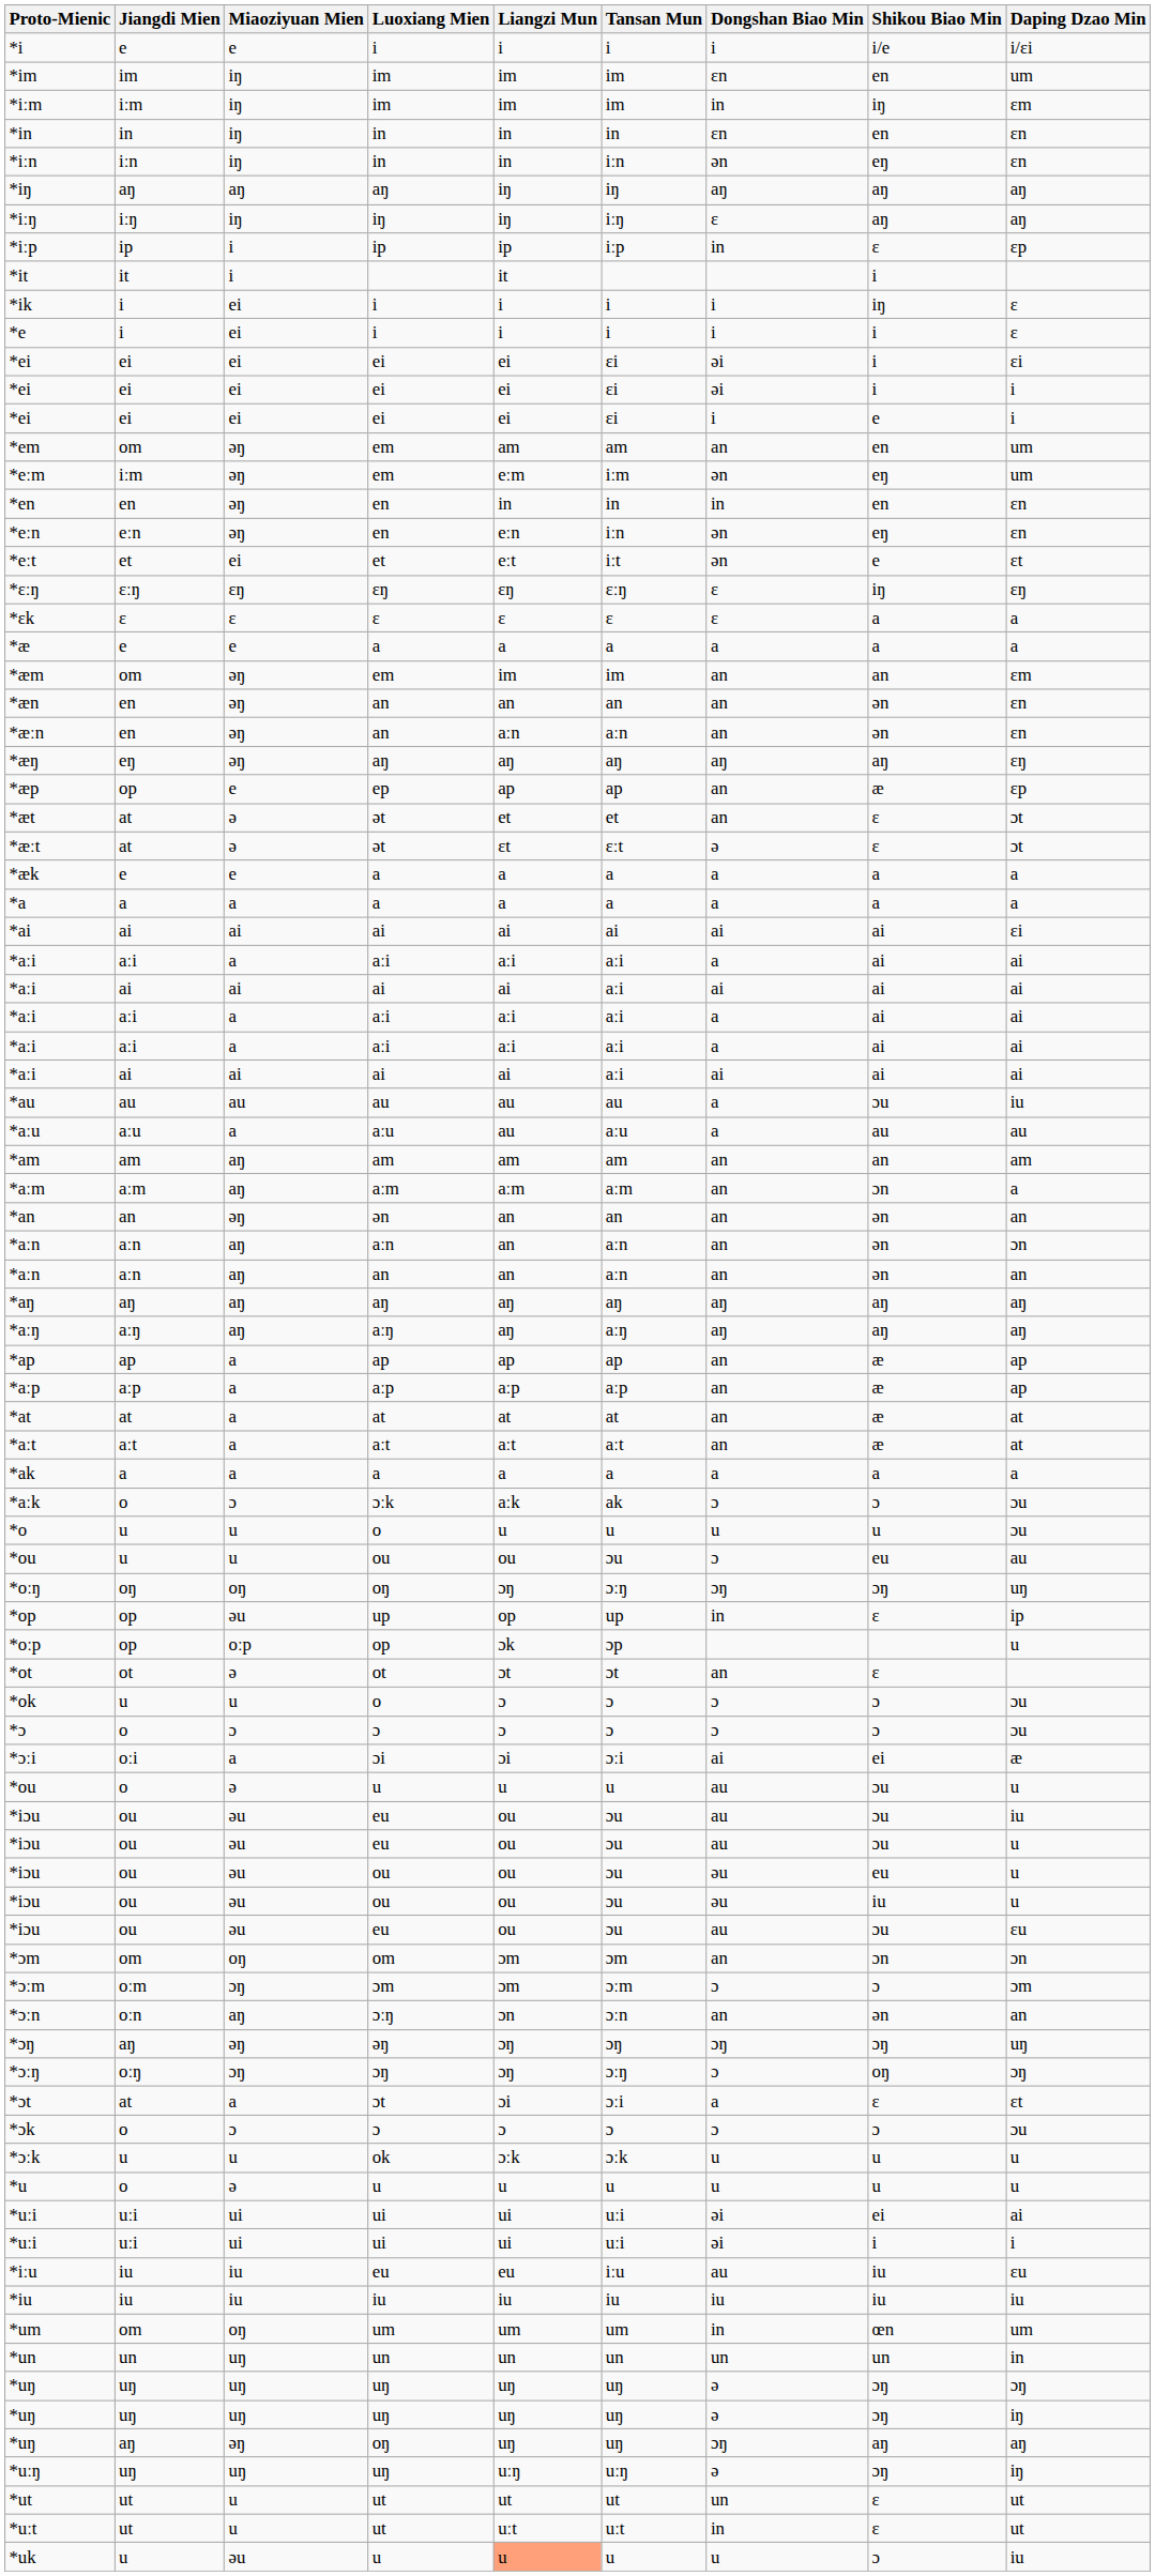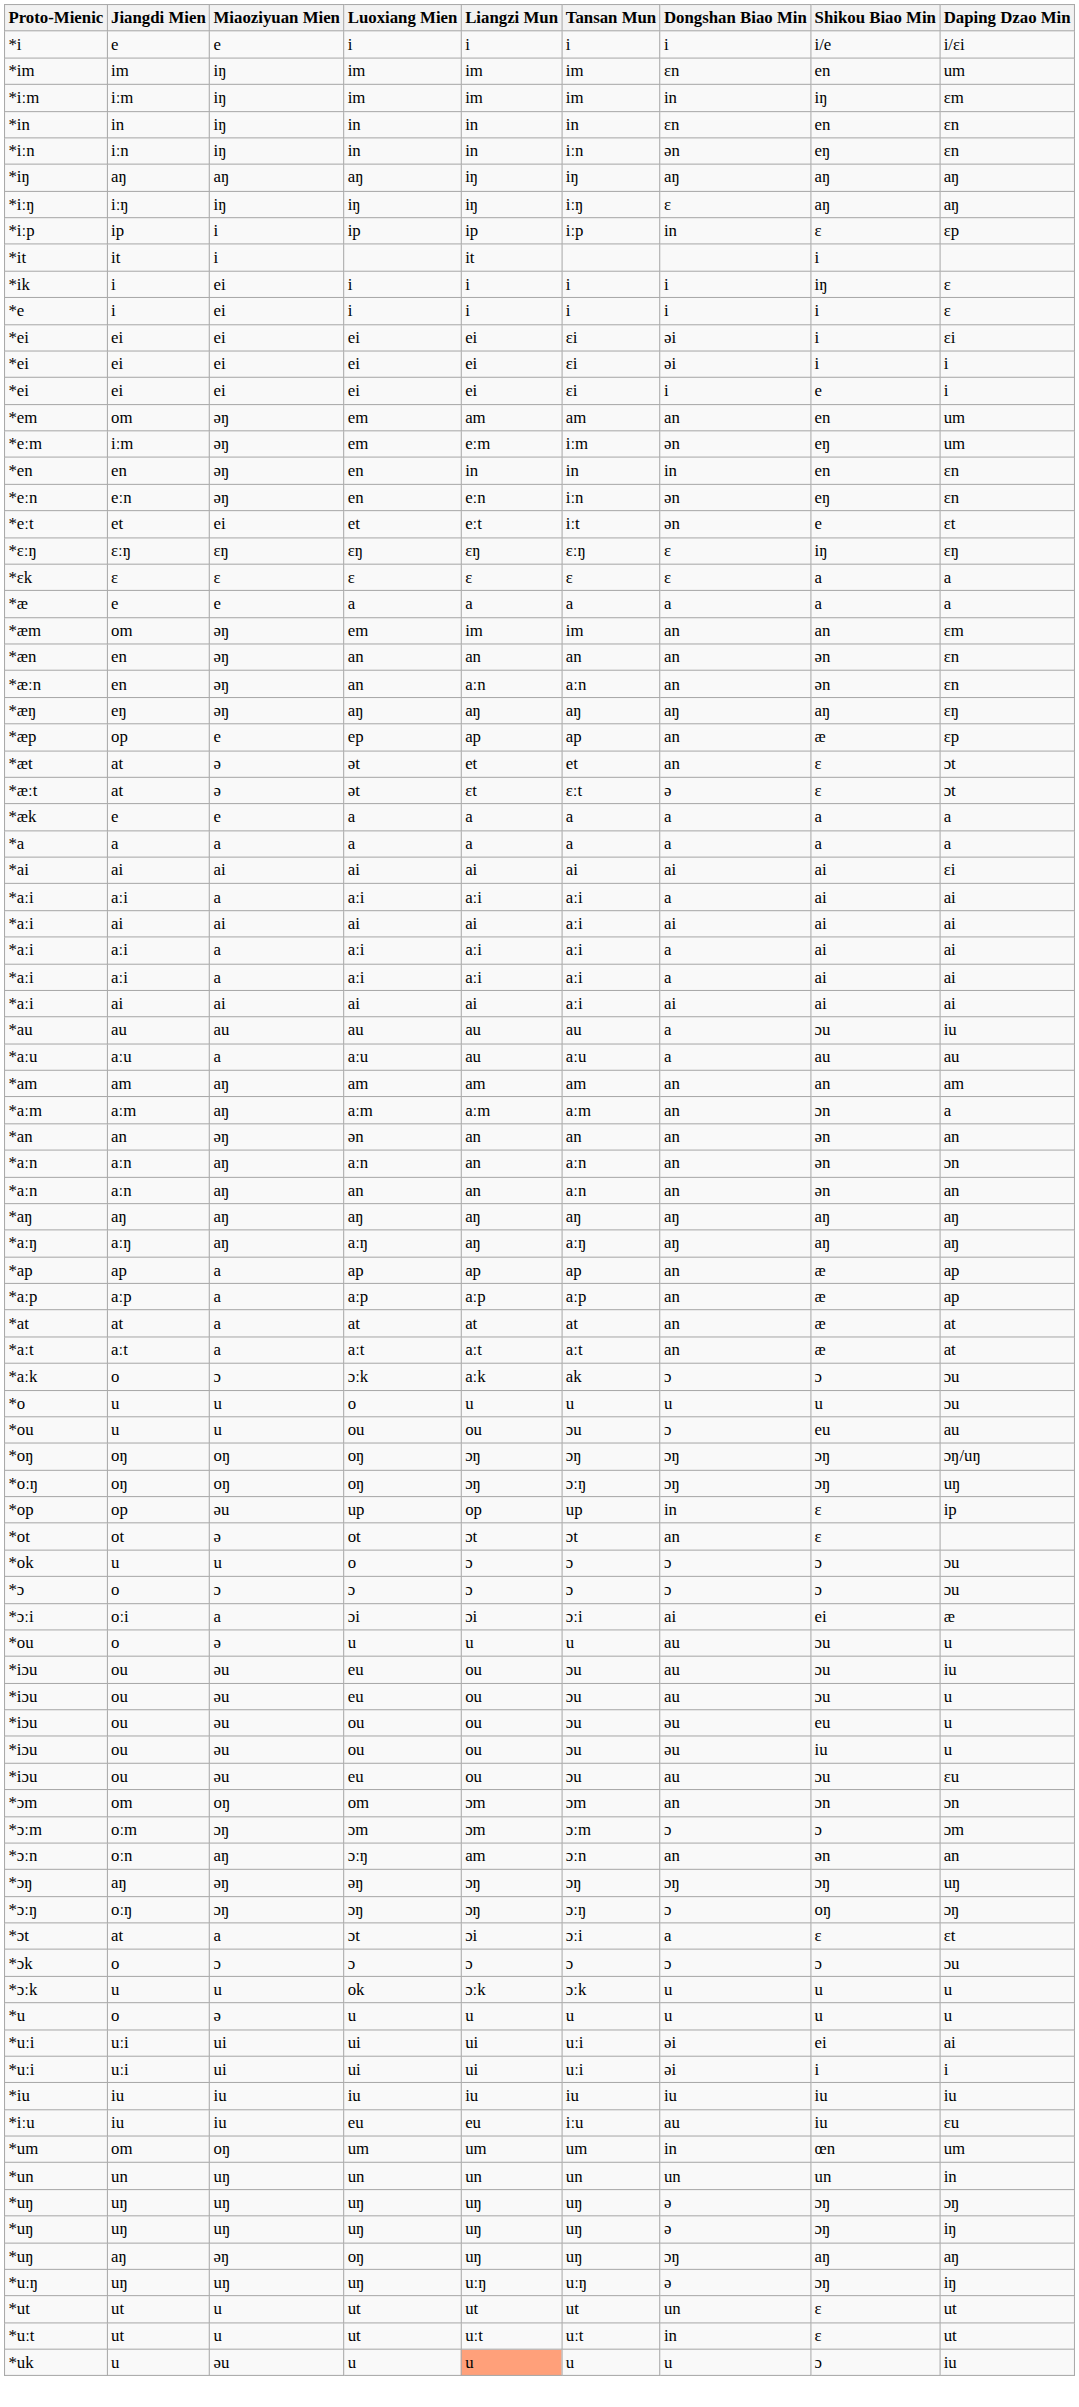- row: *ak | a | a | a | a | a | a | a | a
+ row: *oŋ | oŋ | oŋ | oŋ | ɔŋ | ɔŋ | ɔŋ | ɔŋ | ɔŋ/uŋ
- row: *oːp | op | oːp | op | ɔk | ɔp | u
*ɔːn | Liangzi Mun: ɔn -> am
rows swapped: *iu <-> *iːu
